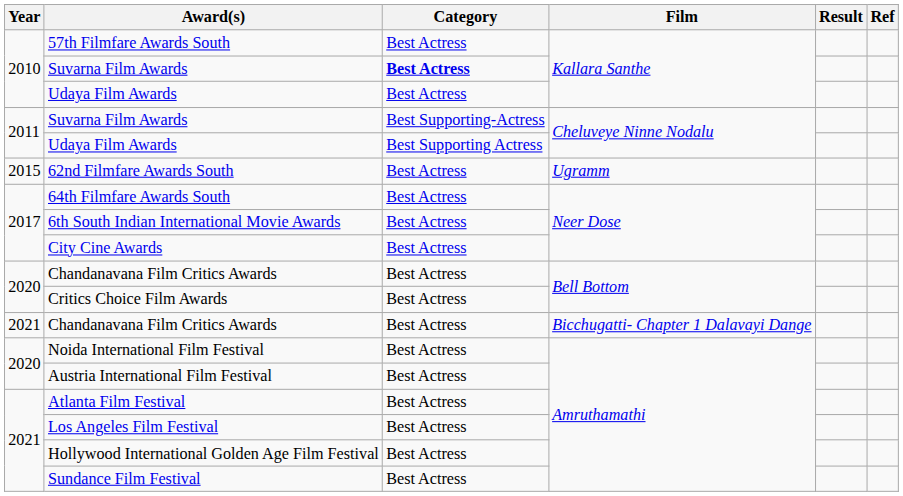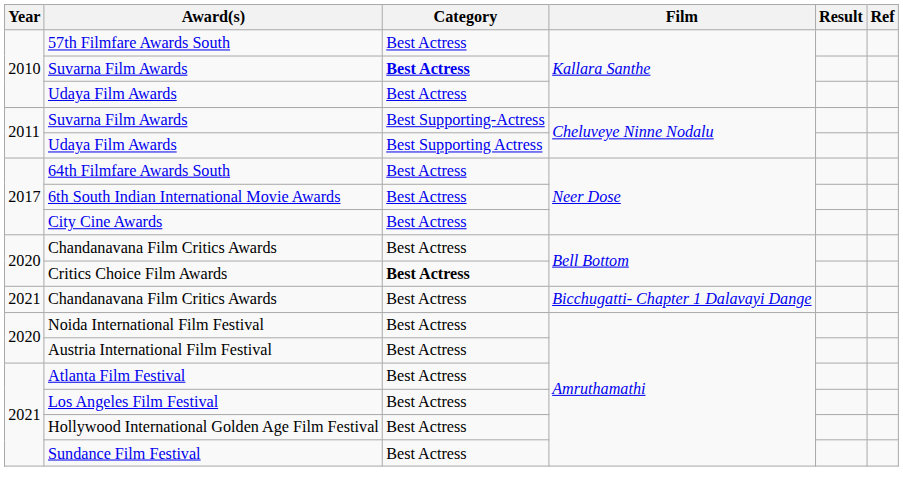- row: 2015 | 62nd Filmfare Awards South | Best Actress | Ugramm
Critics Choice Film Awards | Category: normal -> bold
